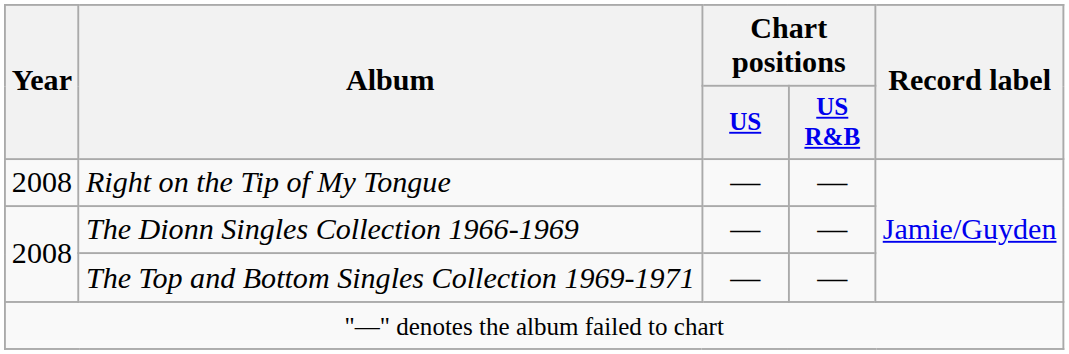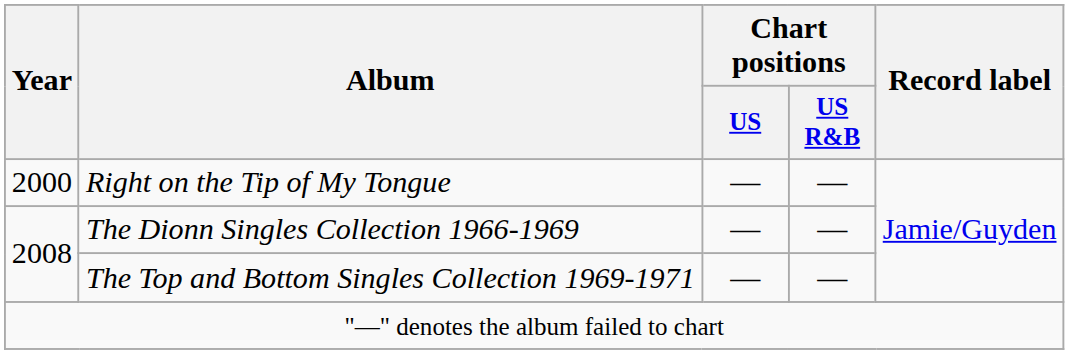Right on the Tip of My Tongue | Year: 2008 -> 2000
